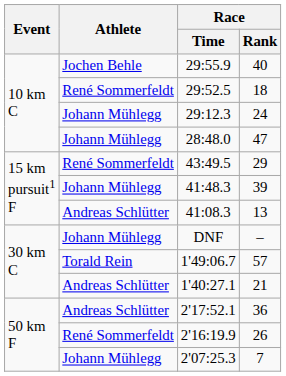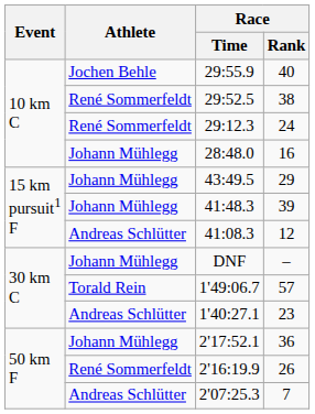29:52.5 | Race / Rank: 18 -> 38
29:12.3 | Athlete: Johann Mühlegg -> René Sommerfeldt
28:48.0 | Race / Rank: 47 -> 16
43:49.5 | Athlete: René Sommerfeldt -> Johann Mühlegg
41:08.3 | Race / Rank: 13 -> 12
1'40:27.1 | Race / Rank: 21 -> 23
2'17:52.1 | Athlete: Andreas Schlütter -> Johann Mühlegg
2'07:25.3 | Athlete: Johann Mühlegg -> Andreas Schlütter
